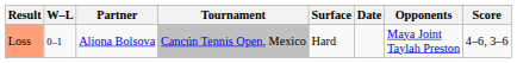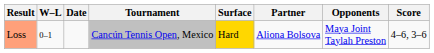columns swapped: Date <-> Partner
Loss | Surface: no background -> gold background
